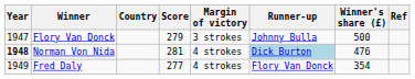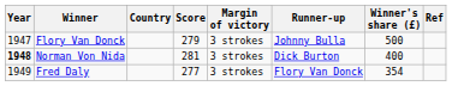Norman Von Nida | Margin of victory: 4 strokes -> 3 strokes
Norman Von Nida | Runner-up: lightblue background -> no background
Norman Von Nida | Winner's share (£): 476 -> 400
Fred Daly | Margin of victory: 4 strokes -> 3 strokes
